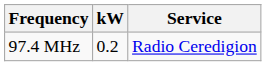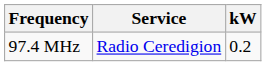columns swapped: kW <-> Service
